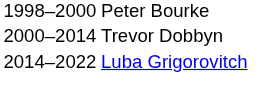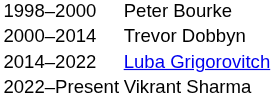+ row: 2022–Present | Vikrant Sharma
